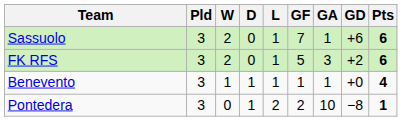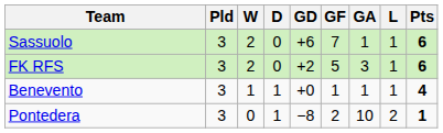columns swapped: L <-> GD
